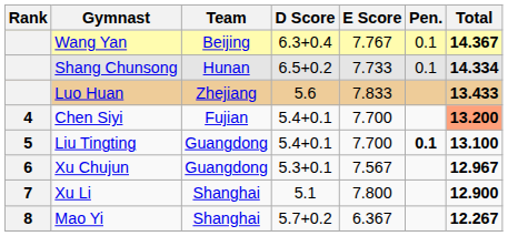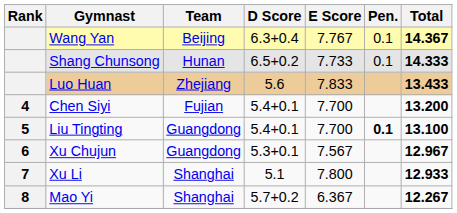Shang Chunsong | Total: 14.334 -> 14.333
Chen Siyi | Total: lightsalmon background -> no background
Xu Li | Total: 12.900 -> 12.933
